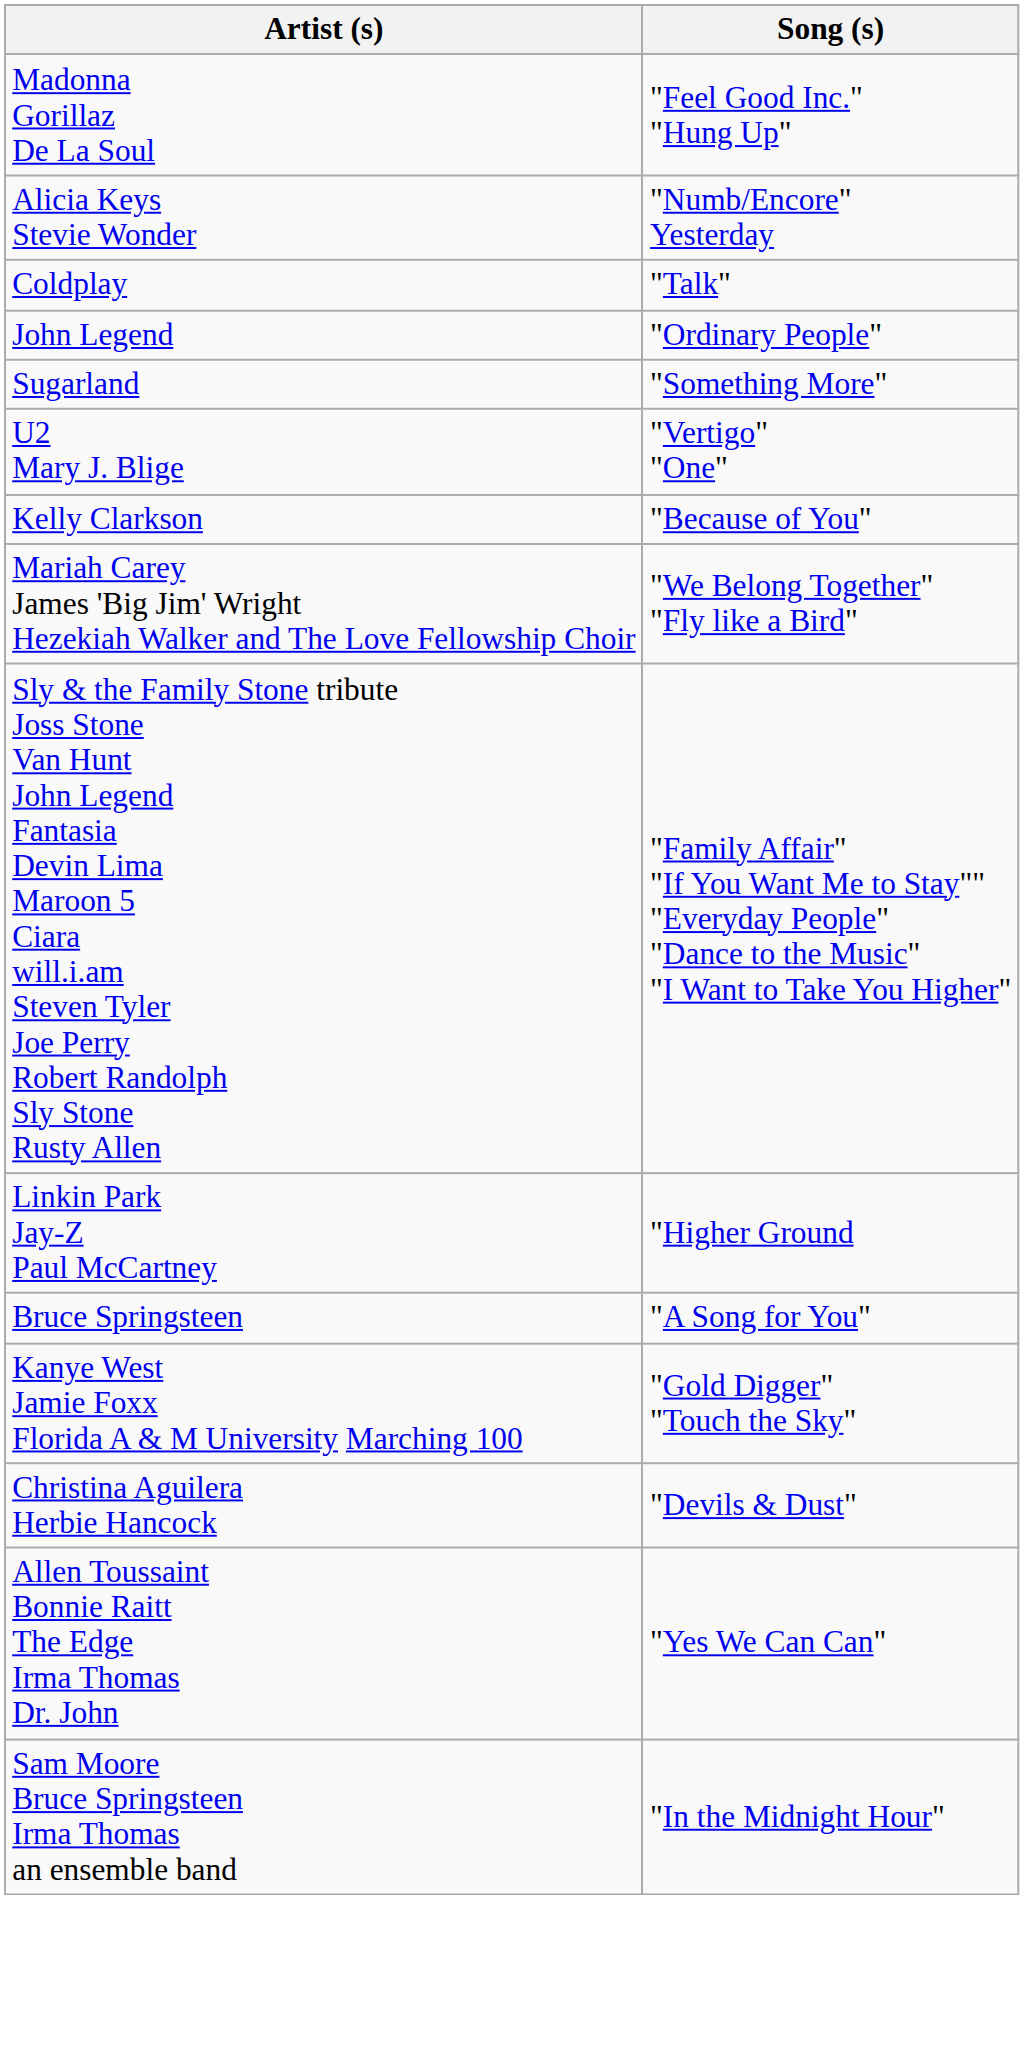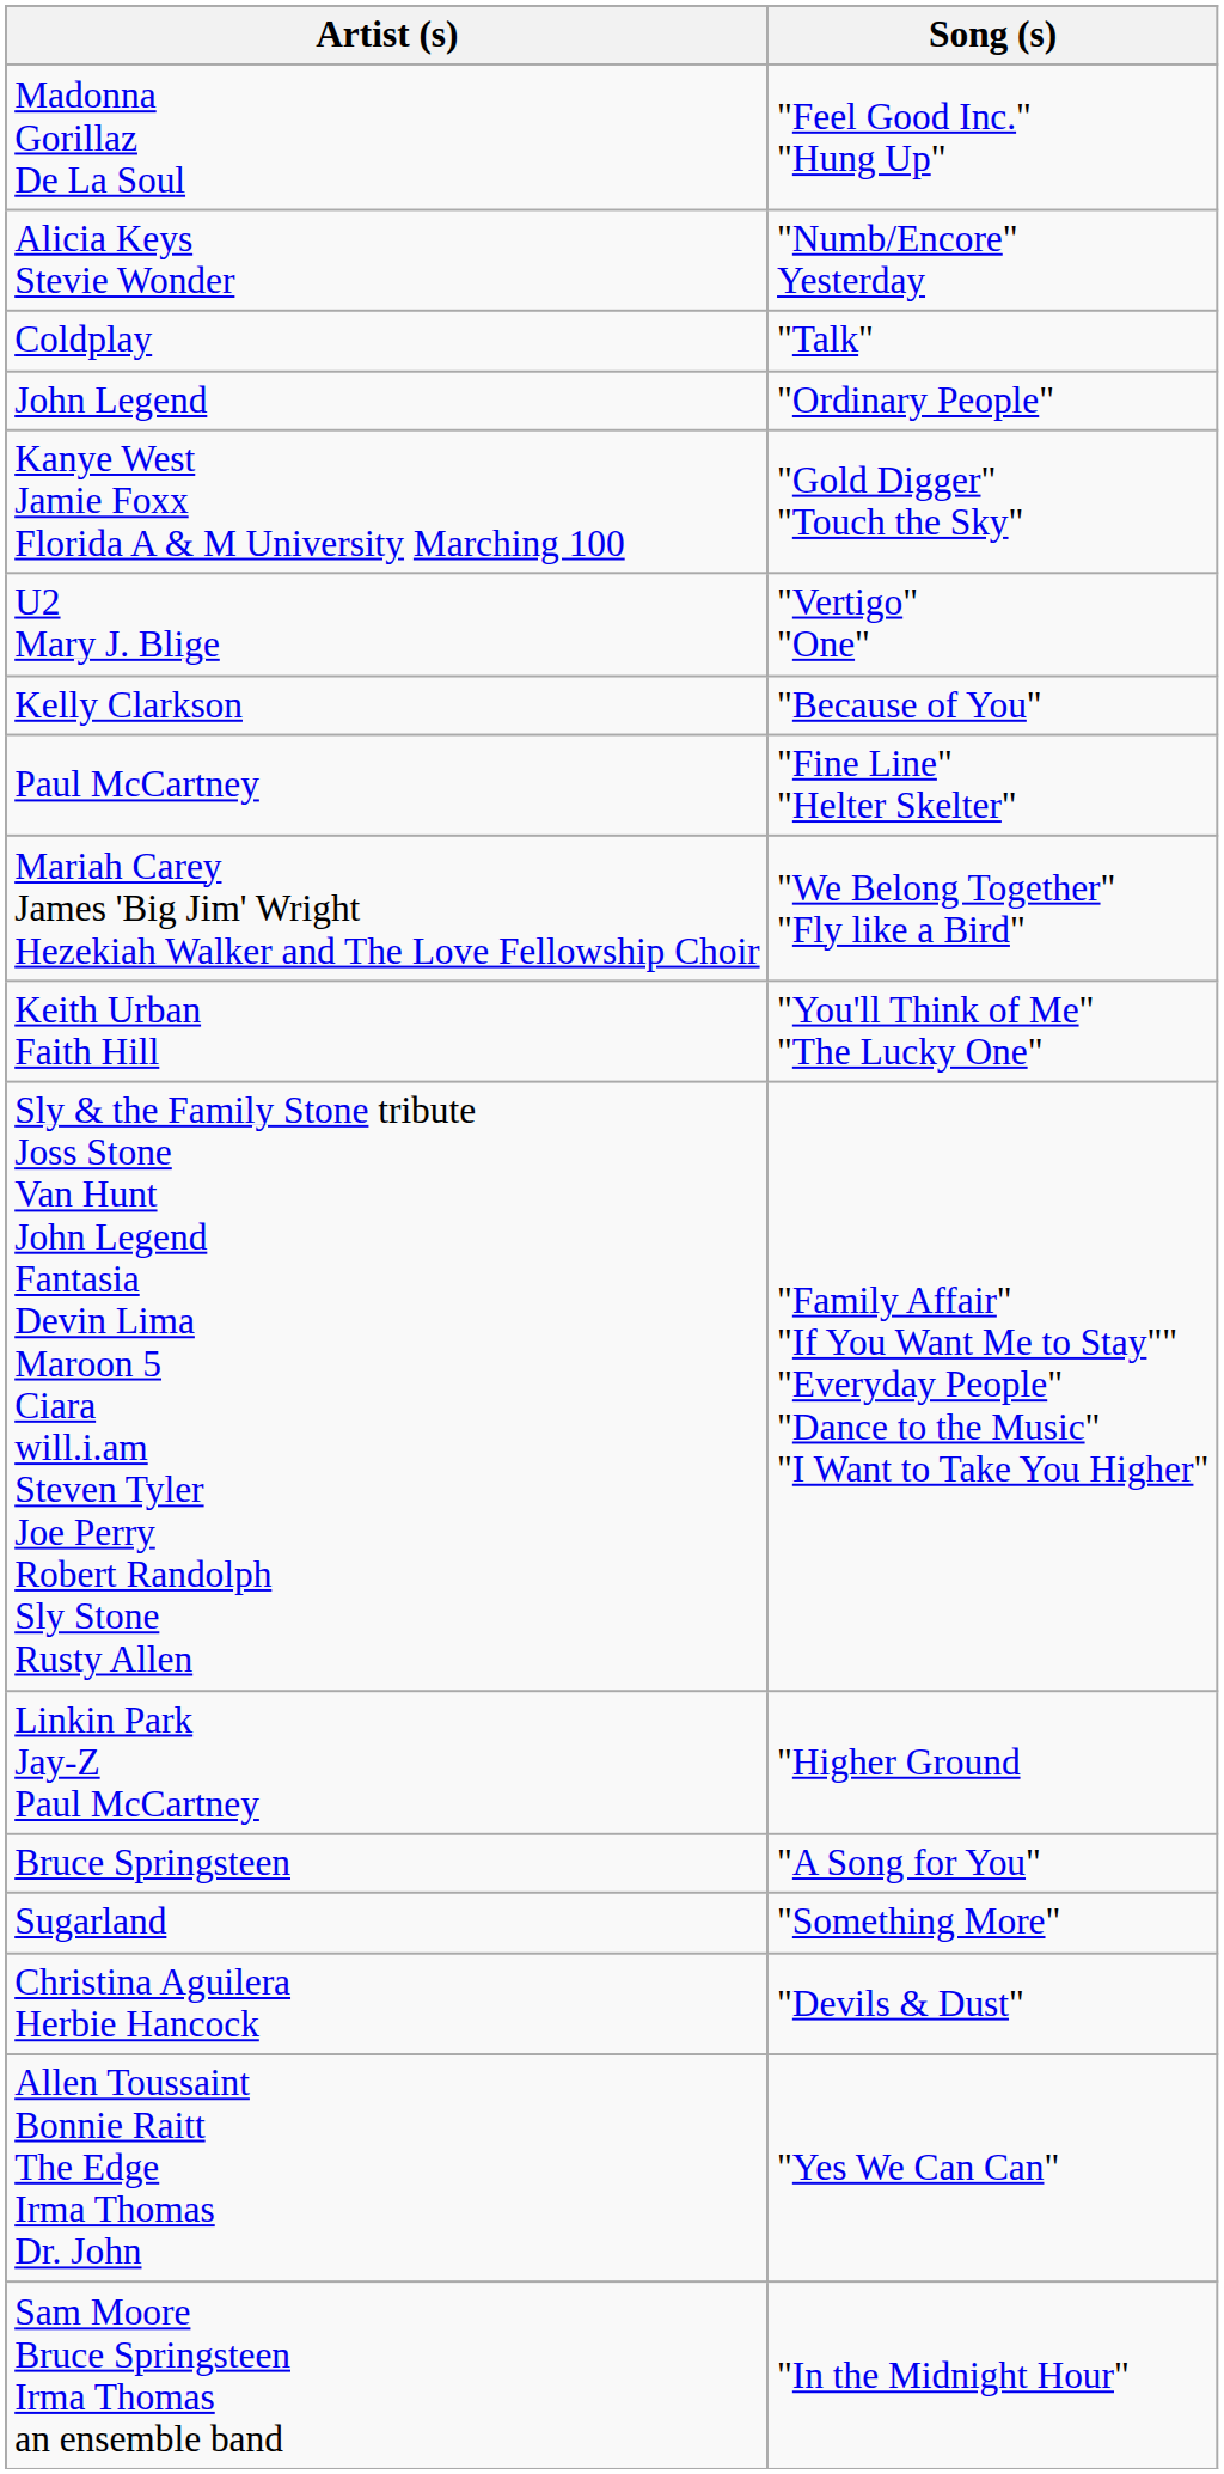rows swapped: Sugarland <-> Kanye West Jamie Foxx Florida A & M University Marching 100
+ row: Paul McCartney | "Fine Line" "Helter Skelter"
+ row: Keith Urban Faith Hill | "You'll Think of Me" "The Lucky One"
